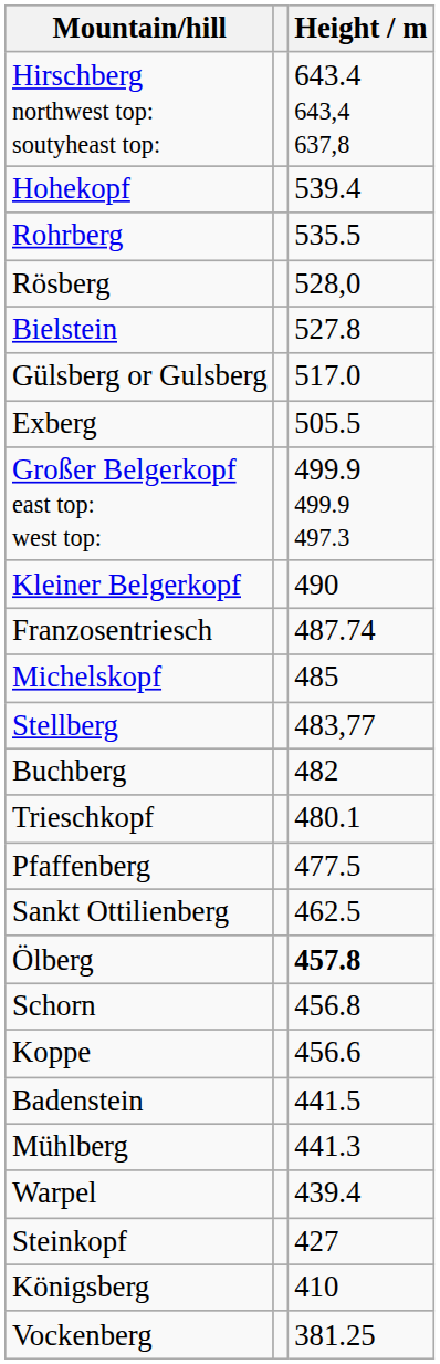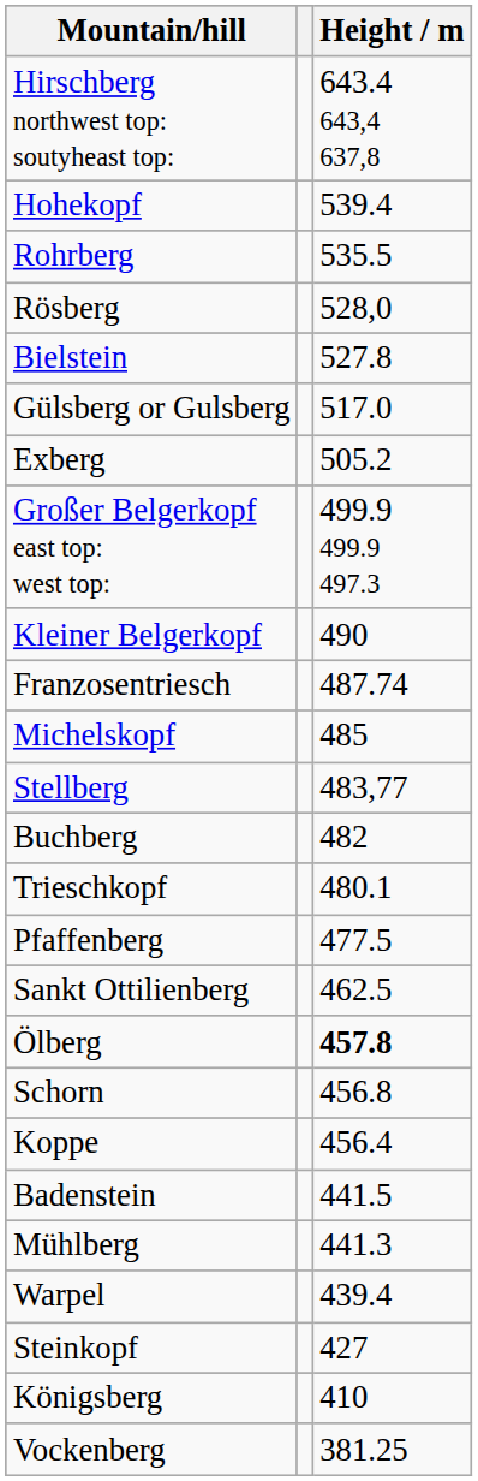Exberg | Height / m: 505.5 -> 505.2
Koppe | Height / m: 456.6 -> 456.4
